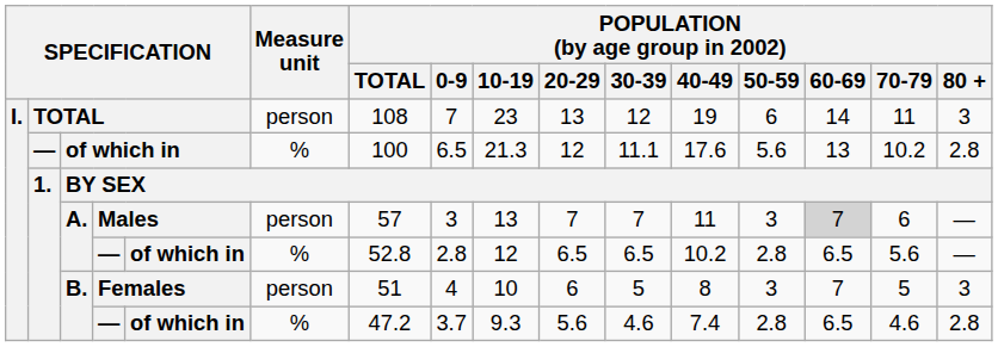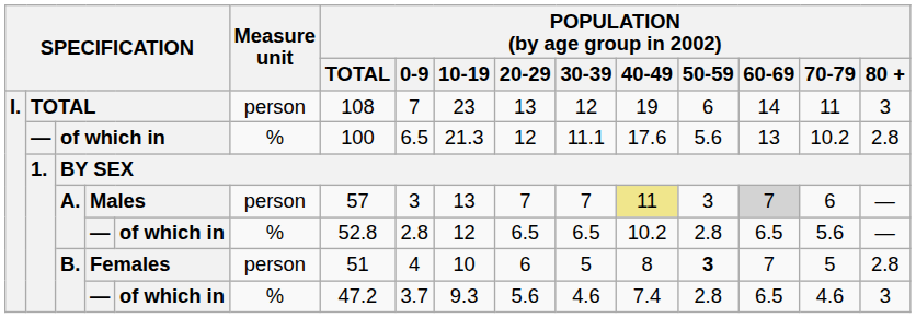Males | POPULATION (by age group in 2002) / 40-49: no background -> khaki background
Females | POPULATION (by age group in 2002) / 50-59: normal -> bold
Females | POPULATION (by age group in 2002) / 80 +: 3 -> 2.8
B. / — | POPULATION (by age group in 2002) / 80 +: 2.8 -> 3
